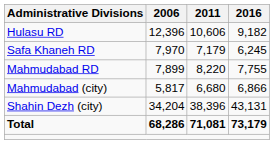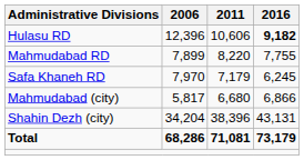Hulasu RD | 2016: normal -> bold
rows swapped: Mahmudabad RD <-> Safa Khaneh RD
